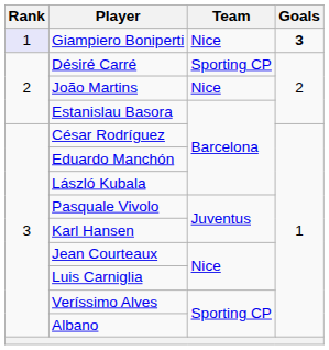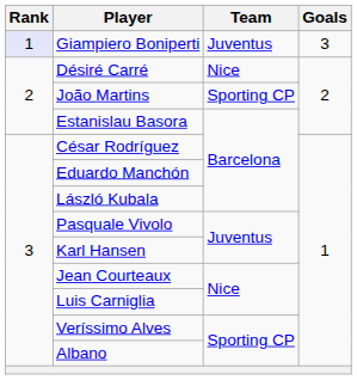Giampiero Boniperti | Team: Nice -> Juventus
Giampiero Boniperti | Goals: bold -> normal
Désiré Carré | Team: Sporting CP -> Nice
João Martins | Team: Nice -> Sporting CP
